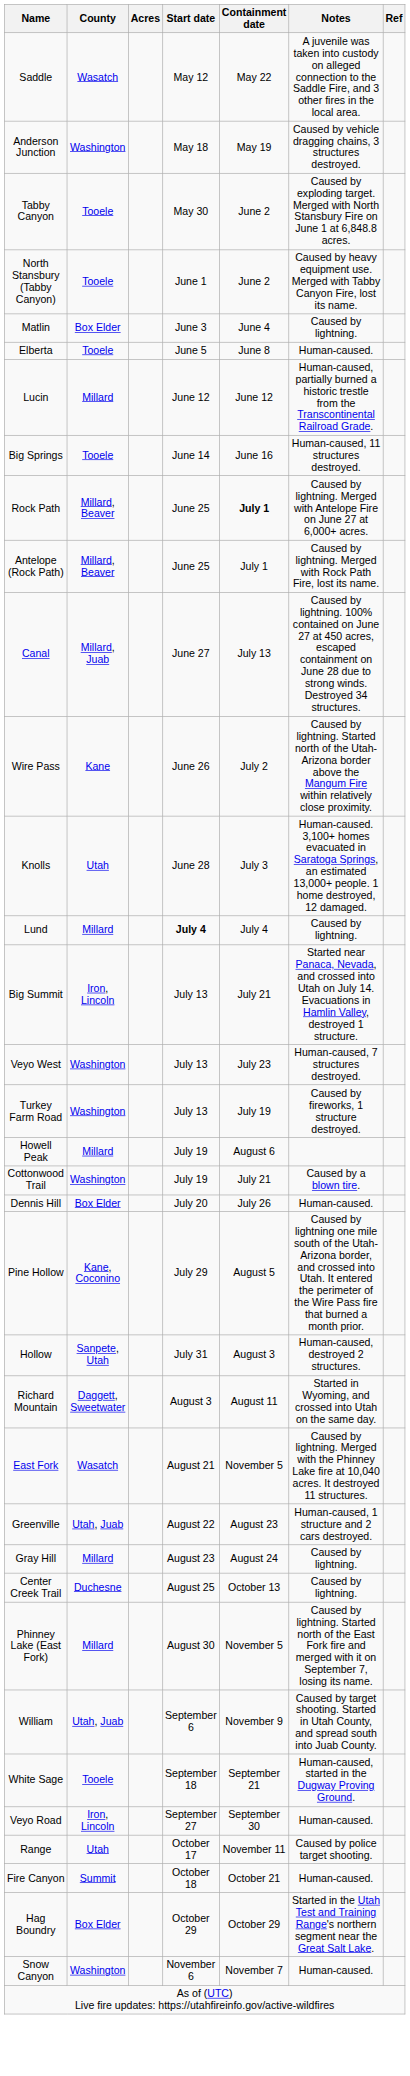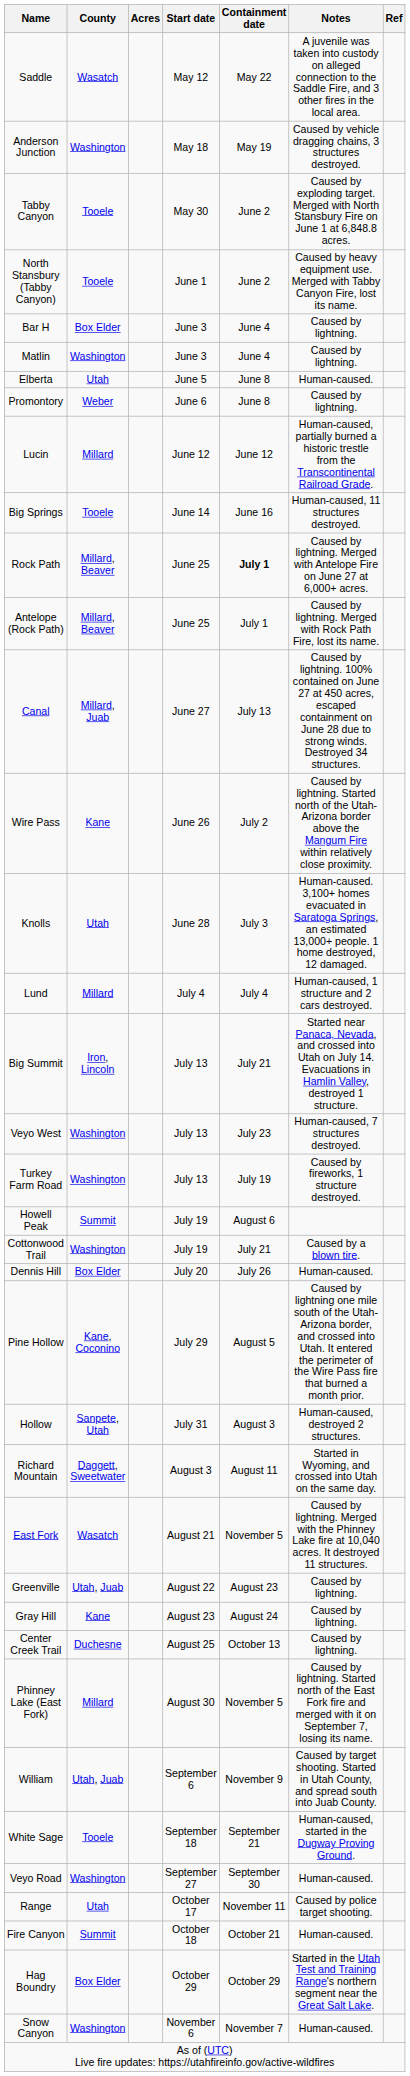+ row: Bar H | Box Elder | June 3 | June 4 | Caused by lightning.
Matlin | County: Box Elder -> Washington
Elberta | County: Tooele -> Utah
+ row: Promontory | Weber | June 6 | June 8 | Caused by lightning.
Lund | Start date: bold -> normal
Lund | Notes: Caused by lightning. -> Human-caused, 1 structure and 2 cars destroyed.
Howell Peak | County: Millard -> Summit
Greenville | Notes: Human-caused, 1 structure and 2 cars destroyed. -> Caused by lightning.
Gray Hill | County: Millard -> Kane
Veyo Road | County: Iron, Lincoln -> Washington
